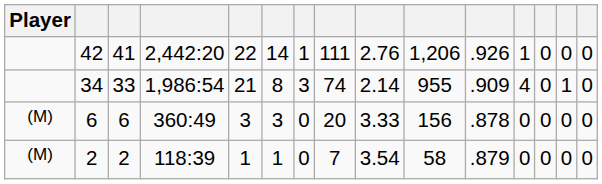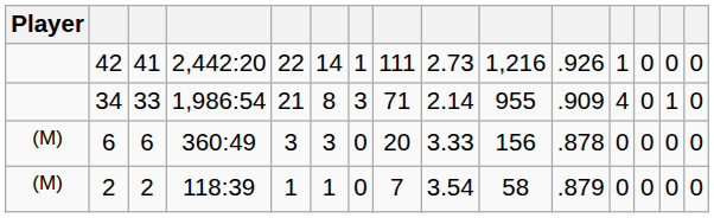42 | column 9: 2.76 -> 2.73
42 | column 10: 1,206 -> 1,216
34 | column 8: 74 -> 71
